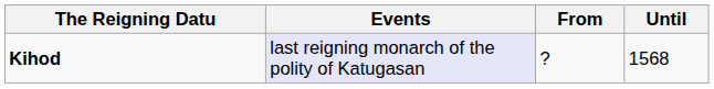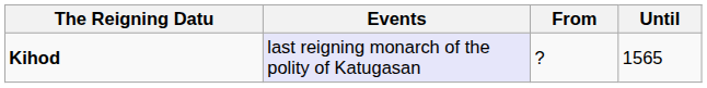Kihod | Until: 1568 -> 1565
